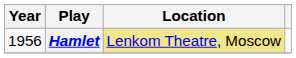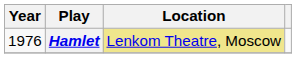Hamlet | Year: 1956 -> 1976
